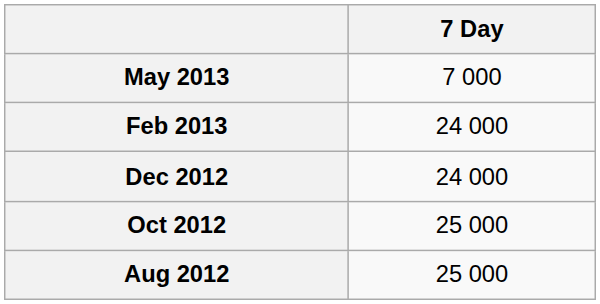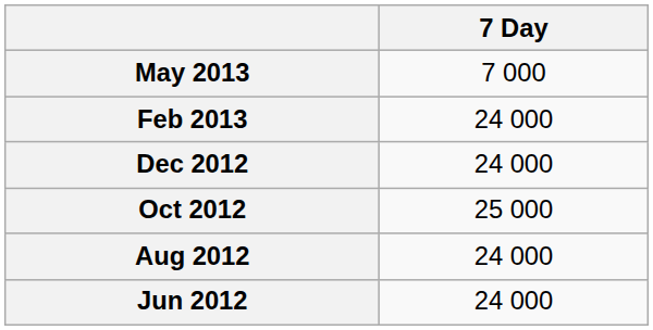Aug 2012 | 7 Day: 25 000 -> 24 000
+ row: Jun 2012 | 24 000
